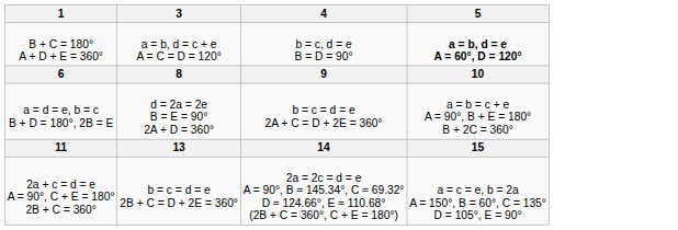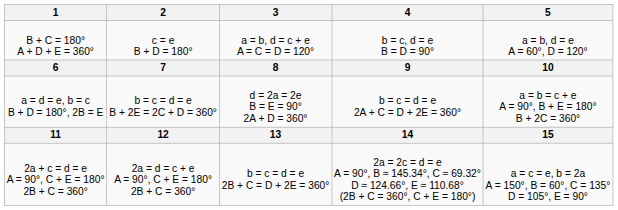+ column: 2 | c = e B + D = 180° | 7 | b = c = d = e B + 2E = 2C + D = 360° | 12 | 2a = d = c + e A = 90°, C + E = 180° 2B + C = 360°
B + C = 180° A + D + E = 360° | 5: bold -> normal
